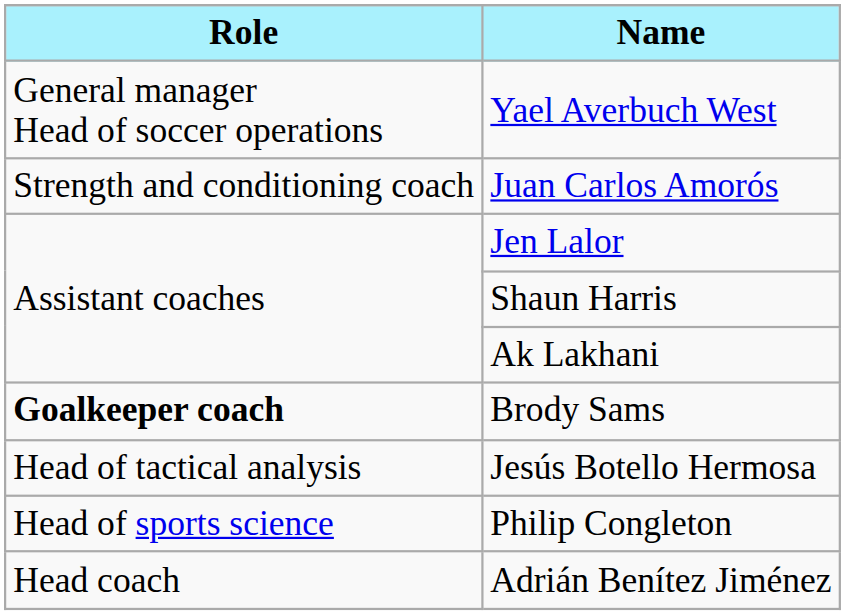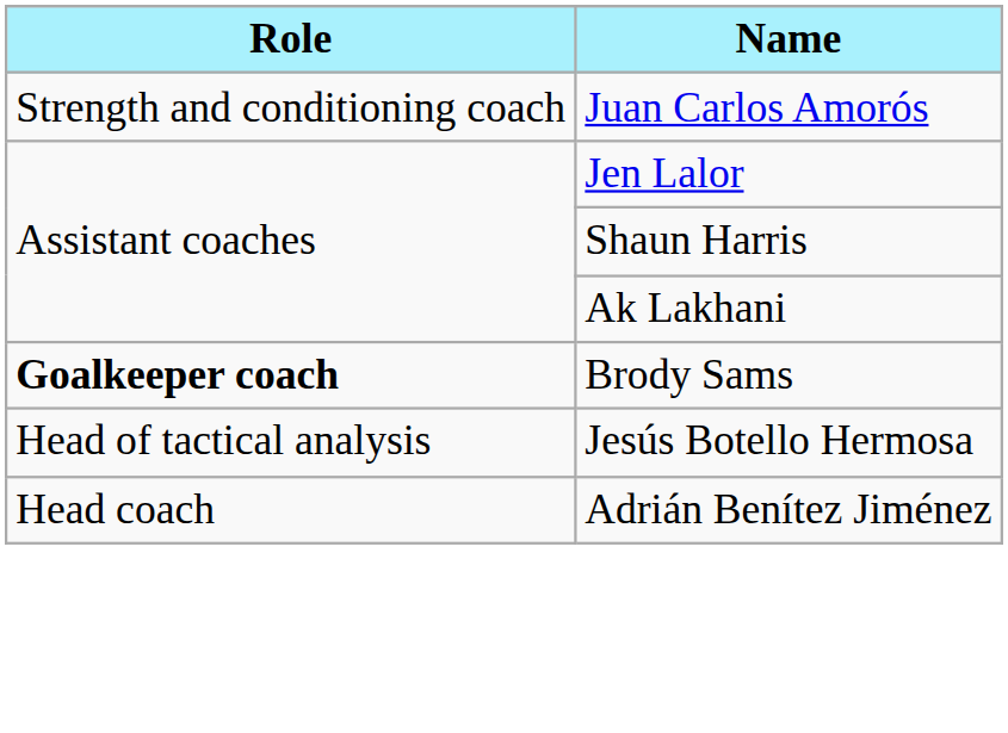- row: General manager Head of soccer operations | Yael Averbuch West
- row: Head of sports science | Philip Congleton
